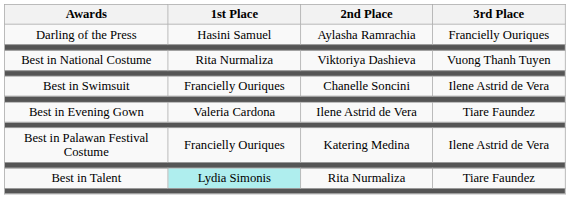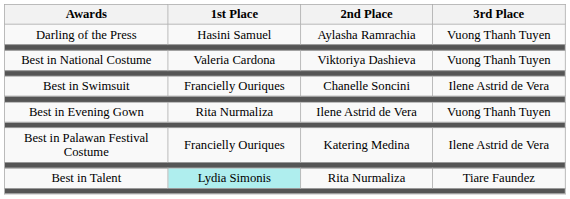Darling of the Press | 3rd Place: Francielly Ouriques -> Vuong Thanh Tuyen
Best in National Costume | 1st Place: Rita Nurmaliza -> Valeria Cardona
Best in Evening Gown | 1st Place: Valeria Cardona -> Rita Nurmaliza
Best in Evening Gown | 3rd Place: Tiare Faundez -> Vuong Thanh Tuyen
